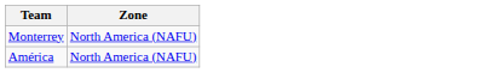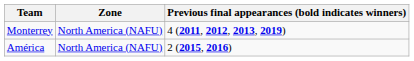+ column: Previous final appearances (bold indicates winners) | 4 (2011, 2012, 2013, 2019) | 2 (2015, 2016)
